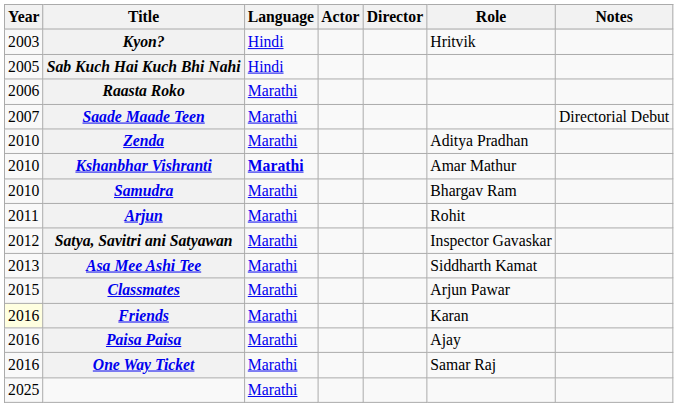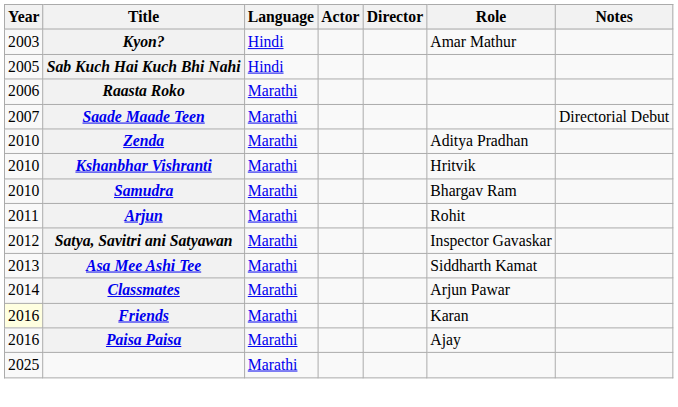Kyon? | Role: Hritvik -> Amar Mathur
Kshanbhar Vishranti | Language: bold -> normal
Kshanbhar Vishranti | Role: Amar Mathur -> Hritvik
Classmates | Year: 2015 -> 2014
- row: 2016 | One Way Ticket | Marathi | Samar Raj
